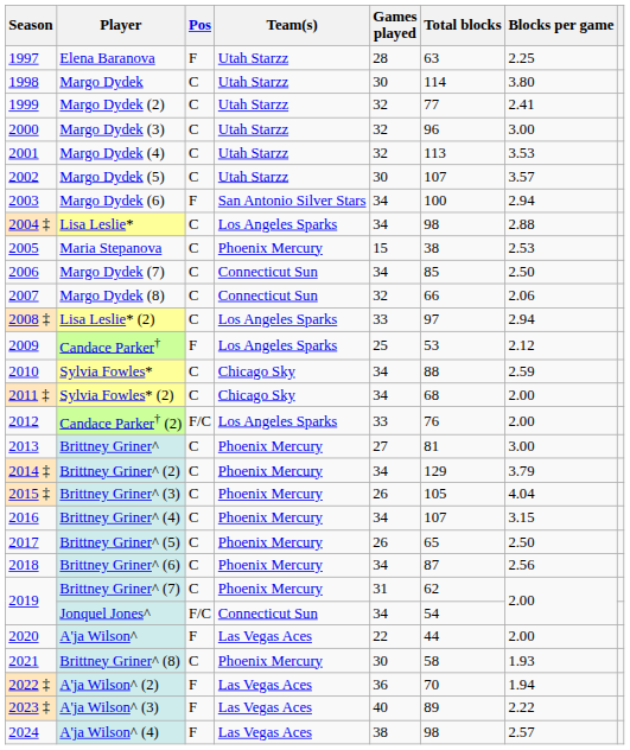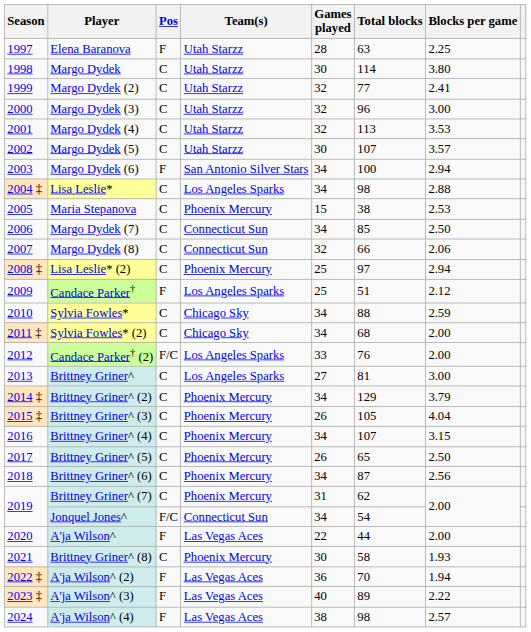Lisa Leslie* (2) | Team(s): Los Angeles Sparks -> Phoenix Mercury
Lisa Leslie* (2) | Games played: 33 -> 25
Candace Parker† | Total blocks: 53 -> 51
Brittney Griner^ | Team(s): Phoenix Mercury -> Los Angeles Sparks
